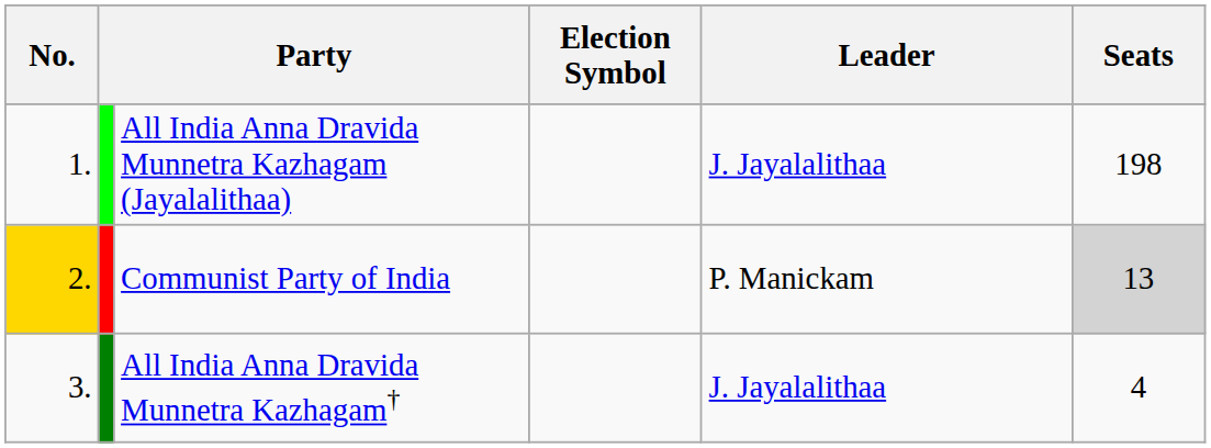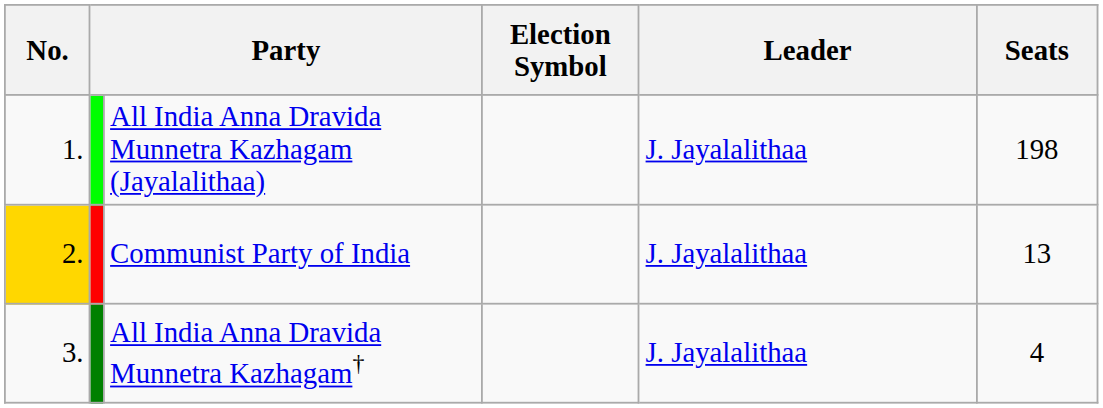Communist Party of India | Leader: P. Manickam -> J. Jayalalithaa
Communist Party of India | Seats: lightgrey background -> no background
